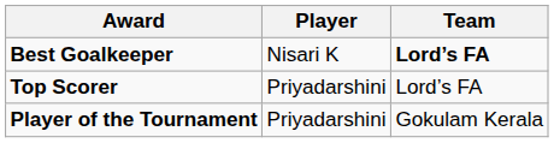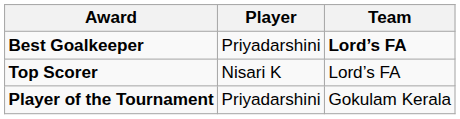Best Goalkeeper | Player: Nisari K -> Priyadarshini
Top Scorer | Player: Priyadarshini -> Nisari K
